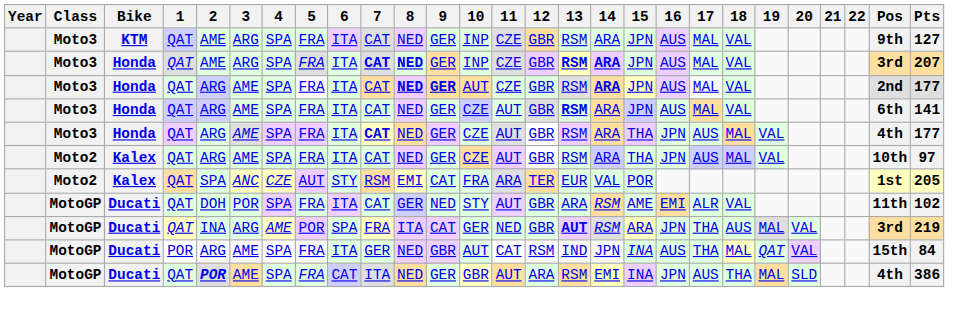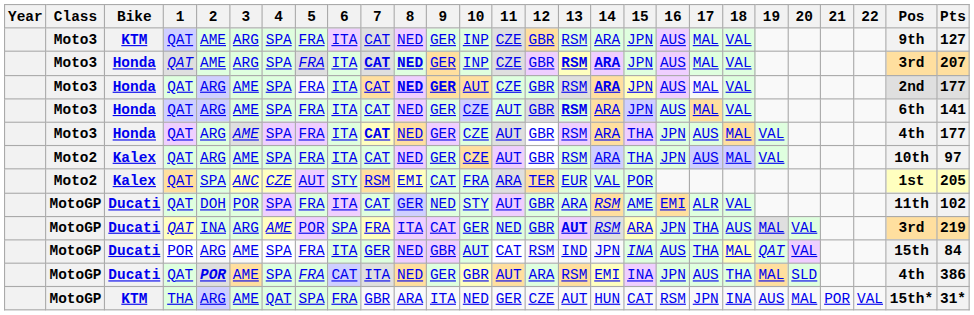+ row: MotoGP | KTM | THA | ARG | AME | QAT | SPA | FRA | GBR | ARA | ITA | NED | GER | CZE | AUT | HUN | CAT | RSM | JPN | INA | AUS | MAL | POR | VAL | 15th* | 31*
